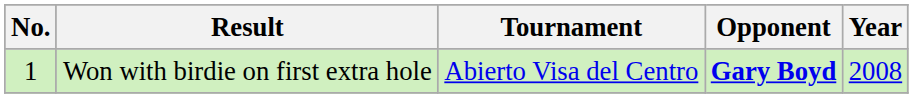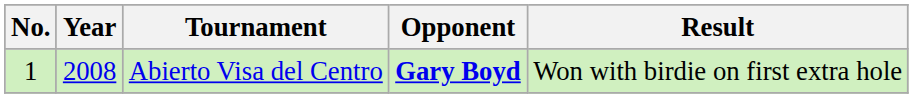columns swapped: Year <-> Result
